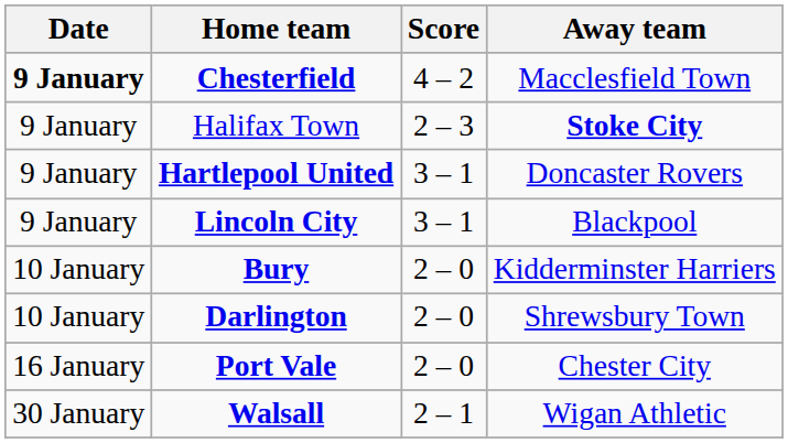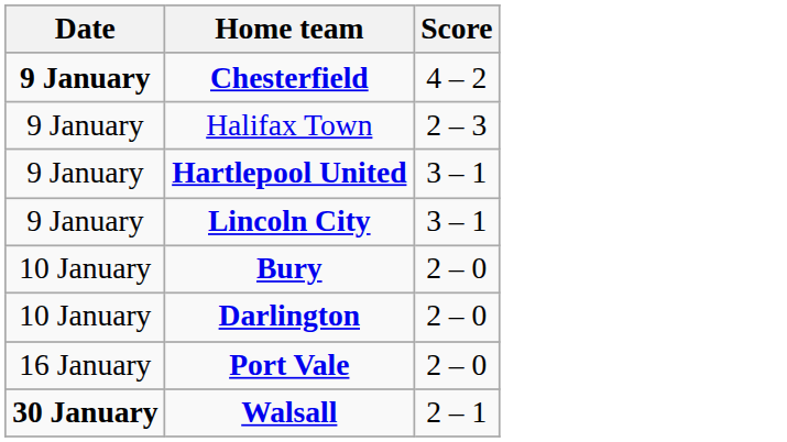- column: Away team | Macclesfield Town | Stoke City | Doncaster Rovers | Blackpool | Kidderminster Harriers | Shrewsbury Town | Chester City | Wigan Athletic
Walsall | Date: normal -> bold
